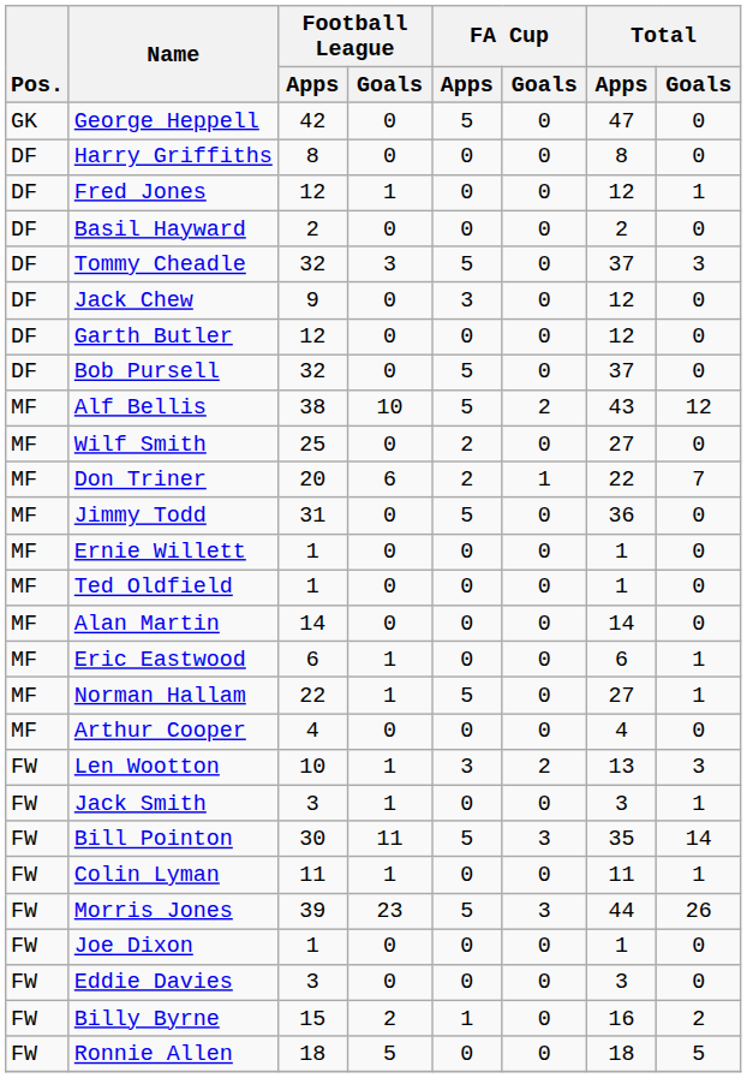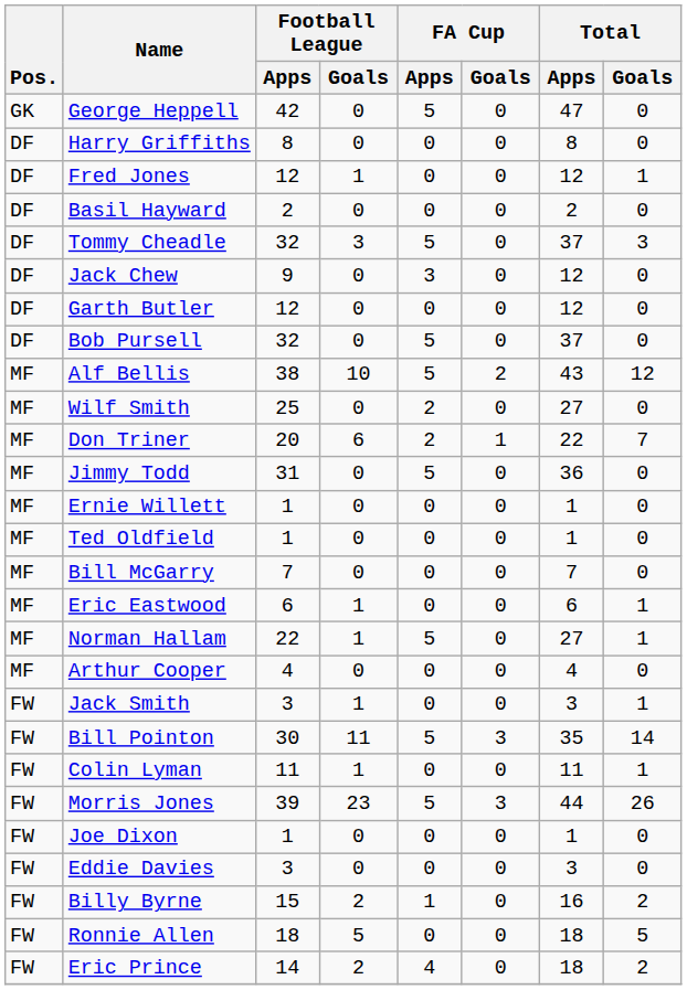- row: MF | Alan Martin | 14 | 0 | 0 | 0 | 14 | 0
+ row: MF | Bill McGarry | 7 | 0 | 0 | 0 | 7 | 0
- row: FW | Len Wootton | 10 | 1 | 3 | 2 | 13 | 3
+ row: FW | Eric Prince | 14 | 2 | 4 | 0 | 18 | 2
